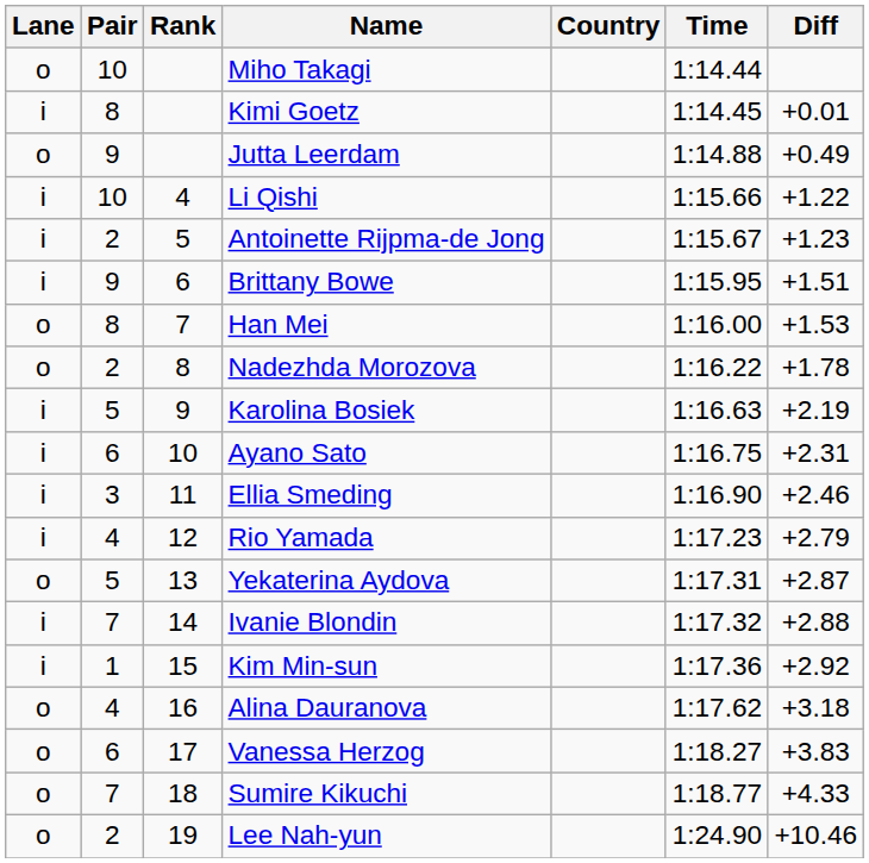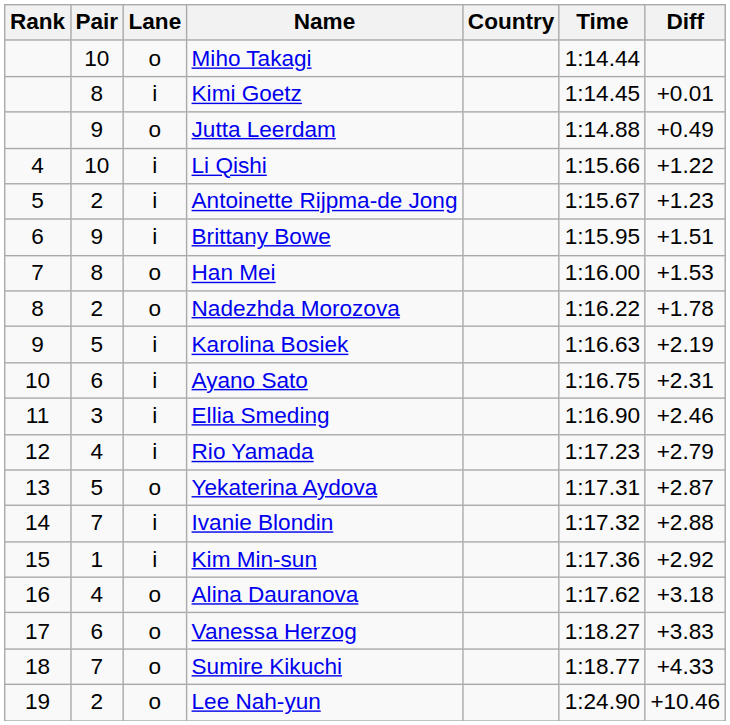columns swapped: Rank <-> Lane
